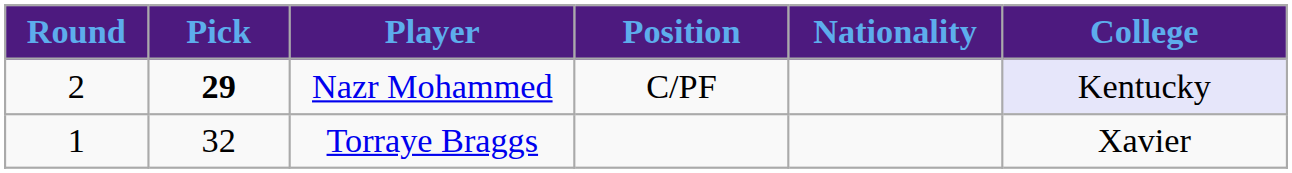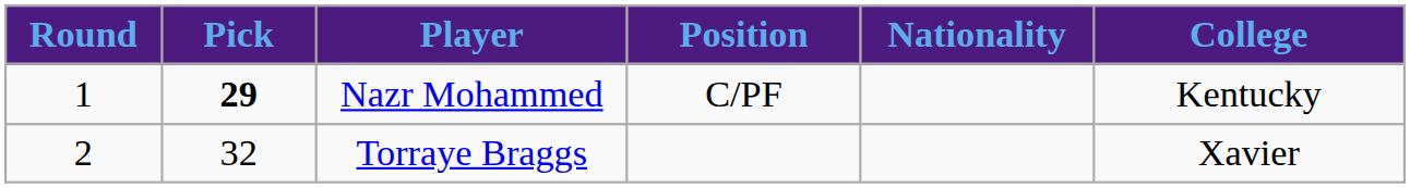Nazr Mohammed | Round: 2 -> 1
Nazr Mohammed | College: lavender background -> no background
Torraye Braggs | Round: 1 -> 2
